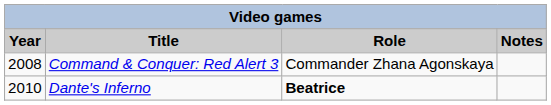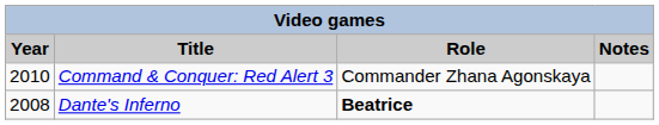Command & Conquer: Red Alert 3 | Year: 2008 -> 2010
Dante's Inferno | Year: 2010 -> 2008
